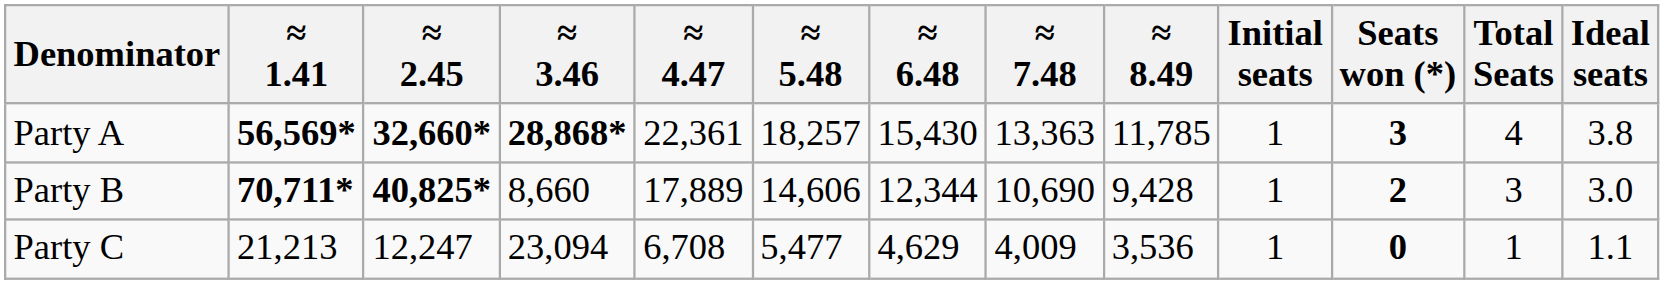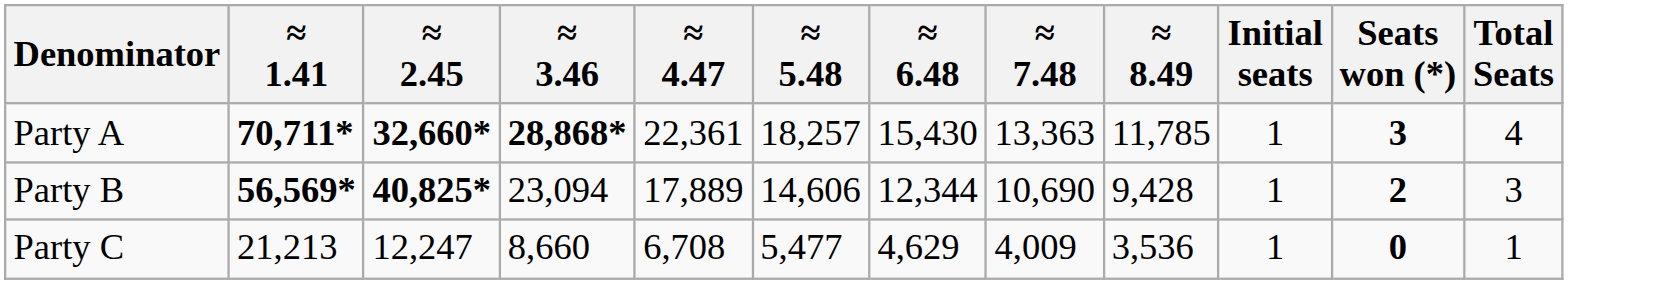- column: Ideal seats | 3.8 | 3.0 | 1.1
Party A | ≈ 1.41: 56,569* -> 70,711*
Party B | ≈ 1.41: 70,711* -> 56,569*
Party B | ≈ 3.46: 8,660 -> 23,094
Party C | ≈ 3.46: 23,094 -> 8,660
